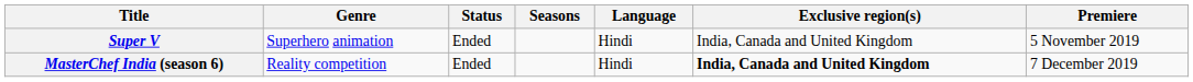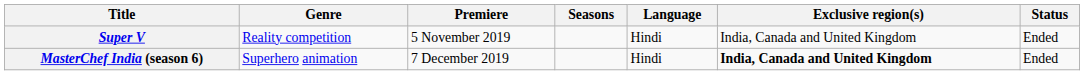columns swapped: Premiere <-> Status
Super V | Genre: Superhero animation -> Reality competition
MasterChef India (season 6) | Genre: Reality competition -> Superhero animation
